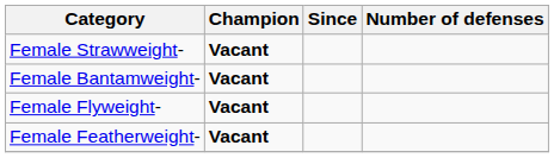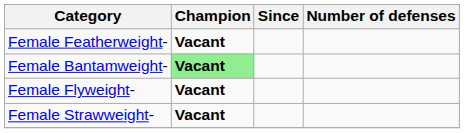rows swapped: Female Featherweight- <-> Female Strawweight-
Female Bantamweight- | Champion: no background -> lightgreen background
